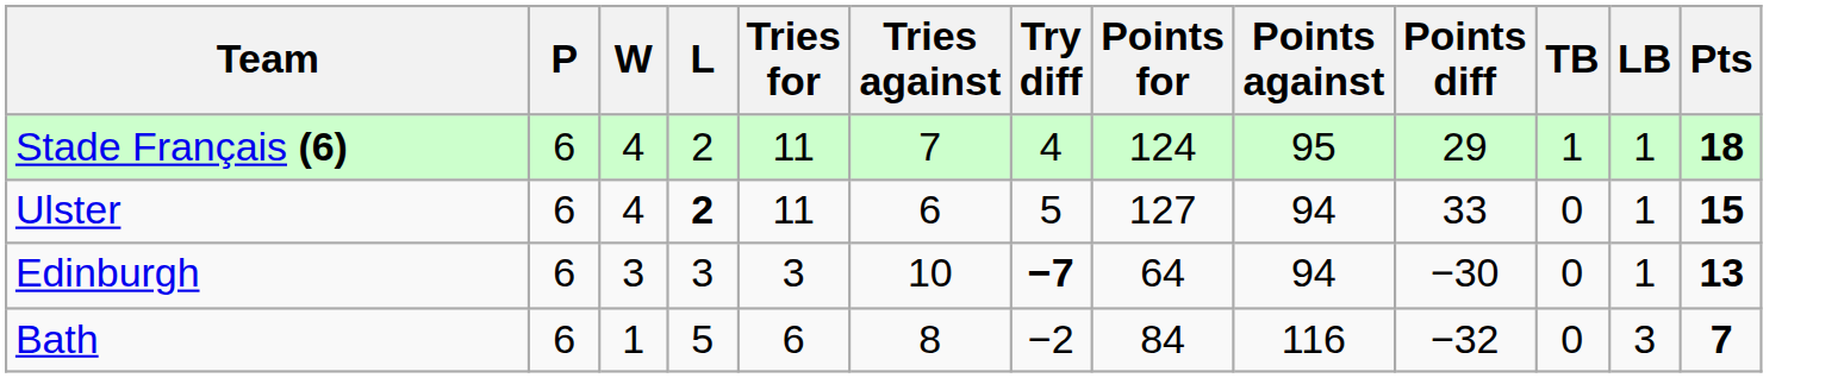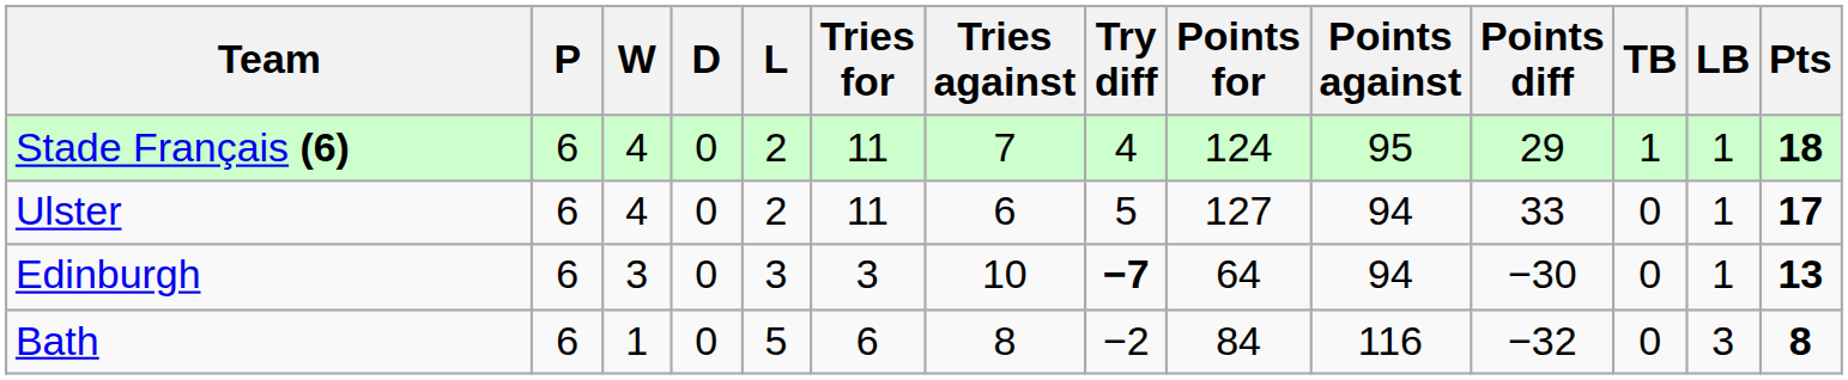+ column: D | 0 | 0 | 0 | 0
Ulster | L: bold -> normal
Ulster | Pts: 15 -> 17
Bath | Pts: 7 -> 8
